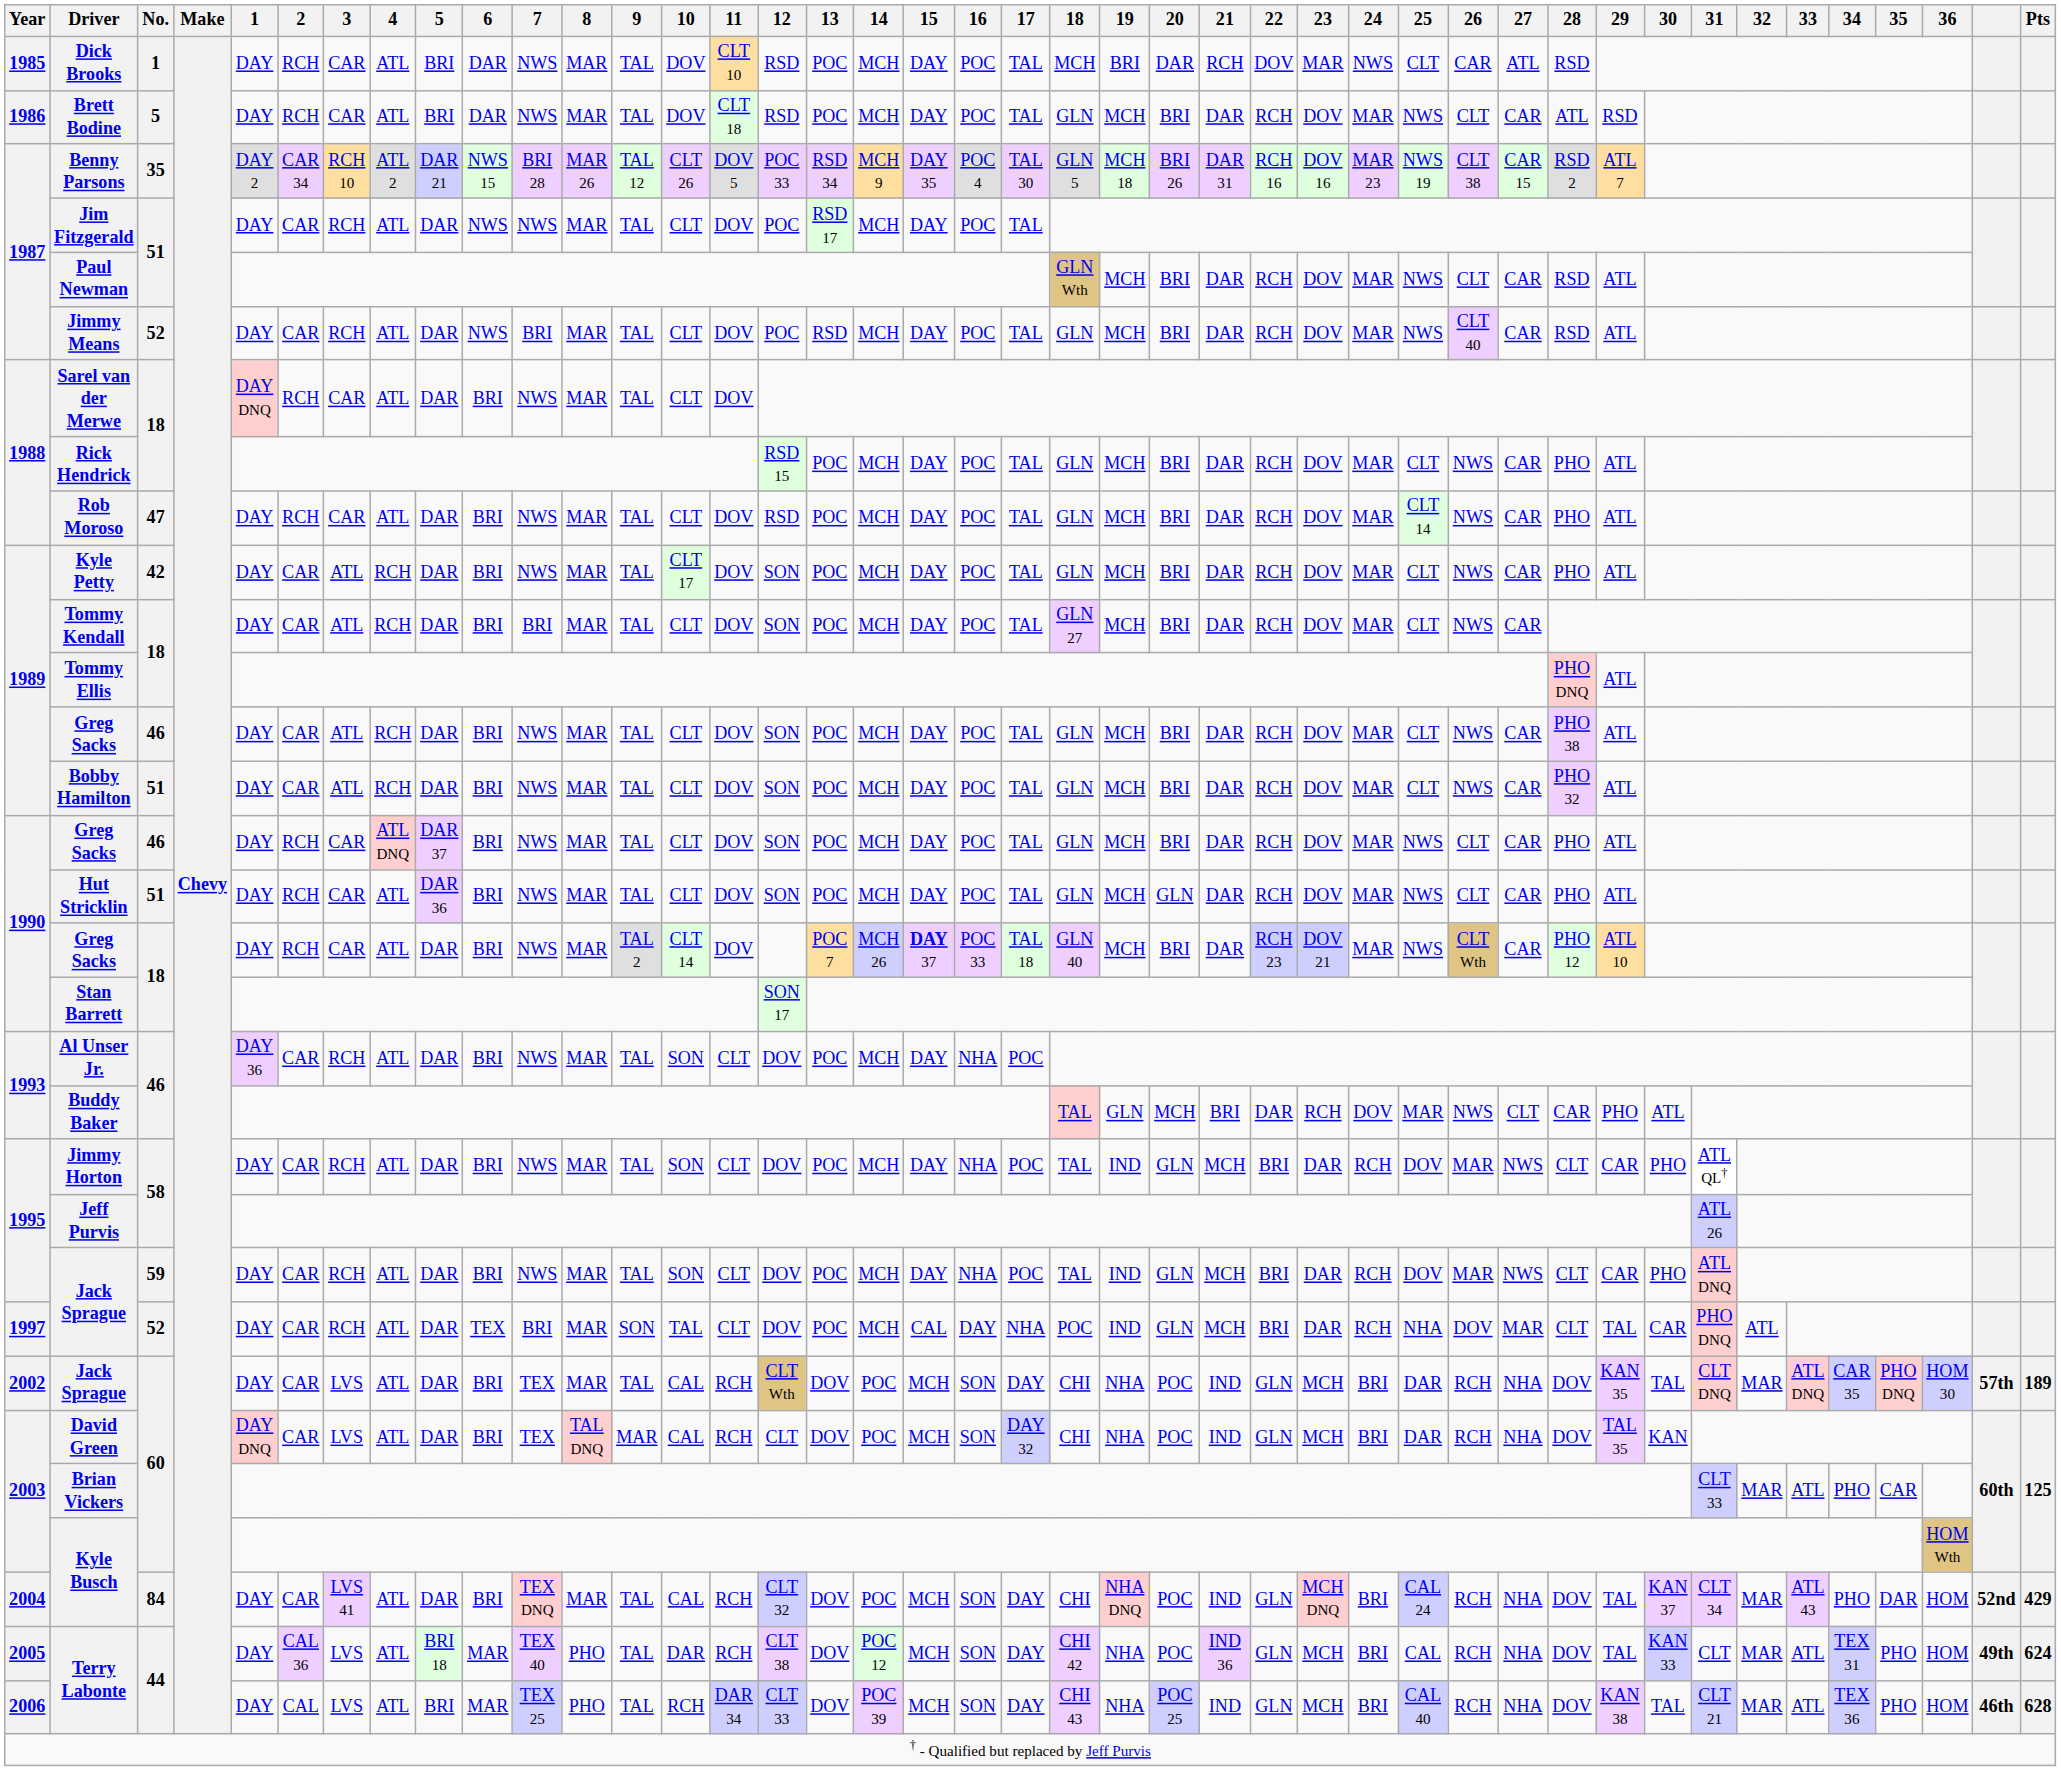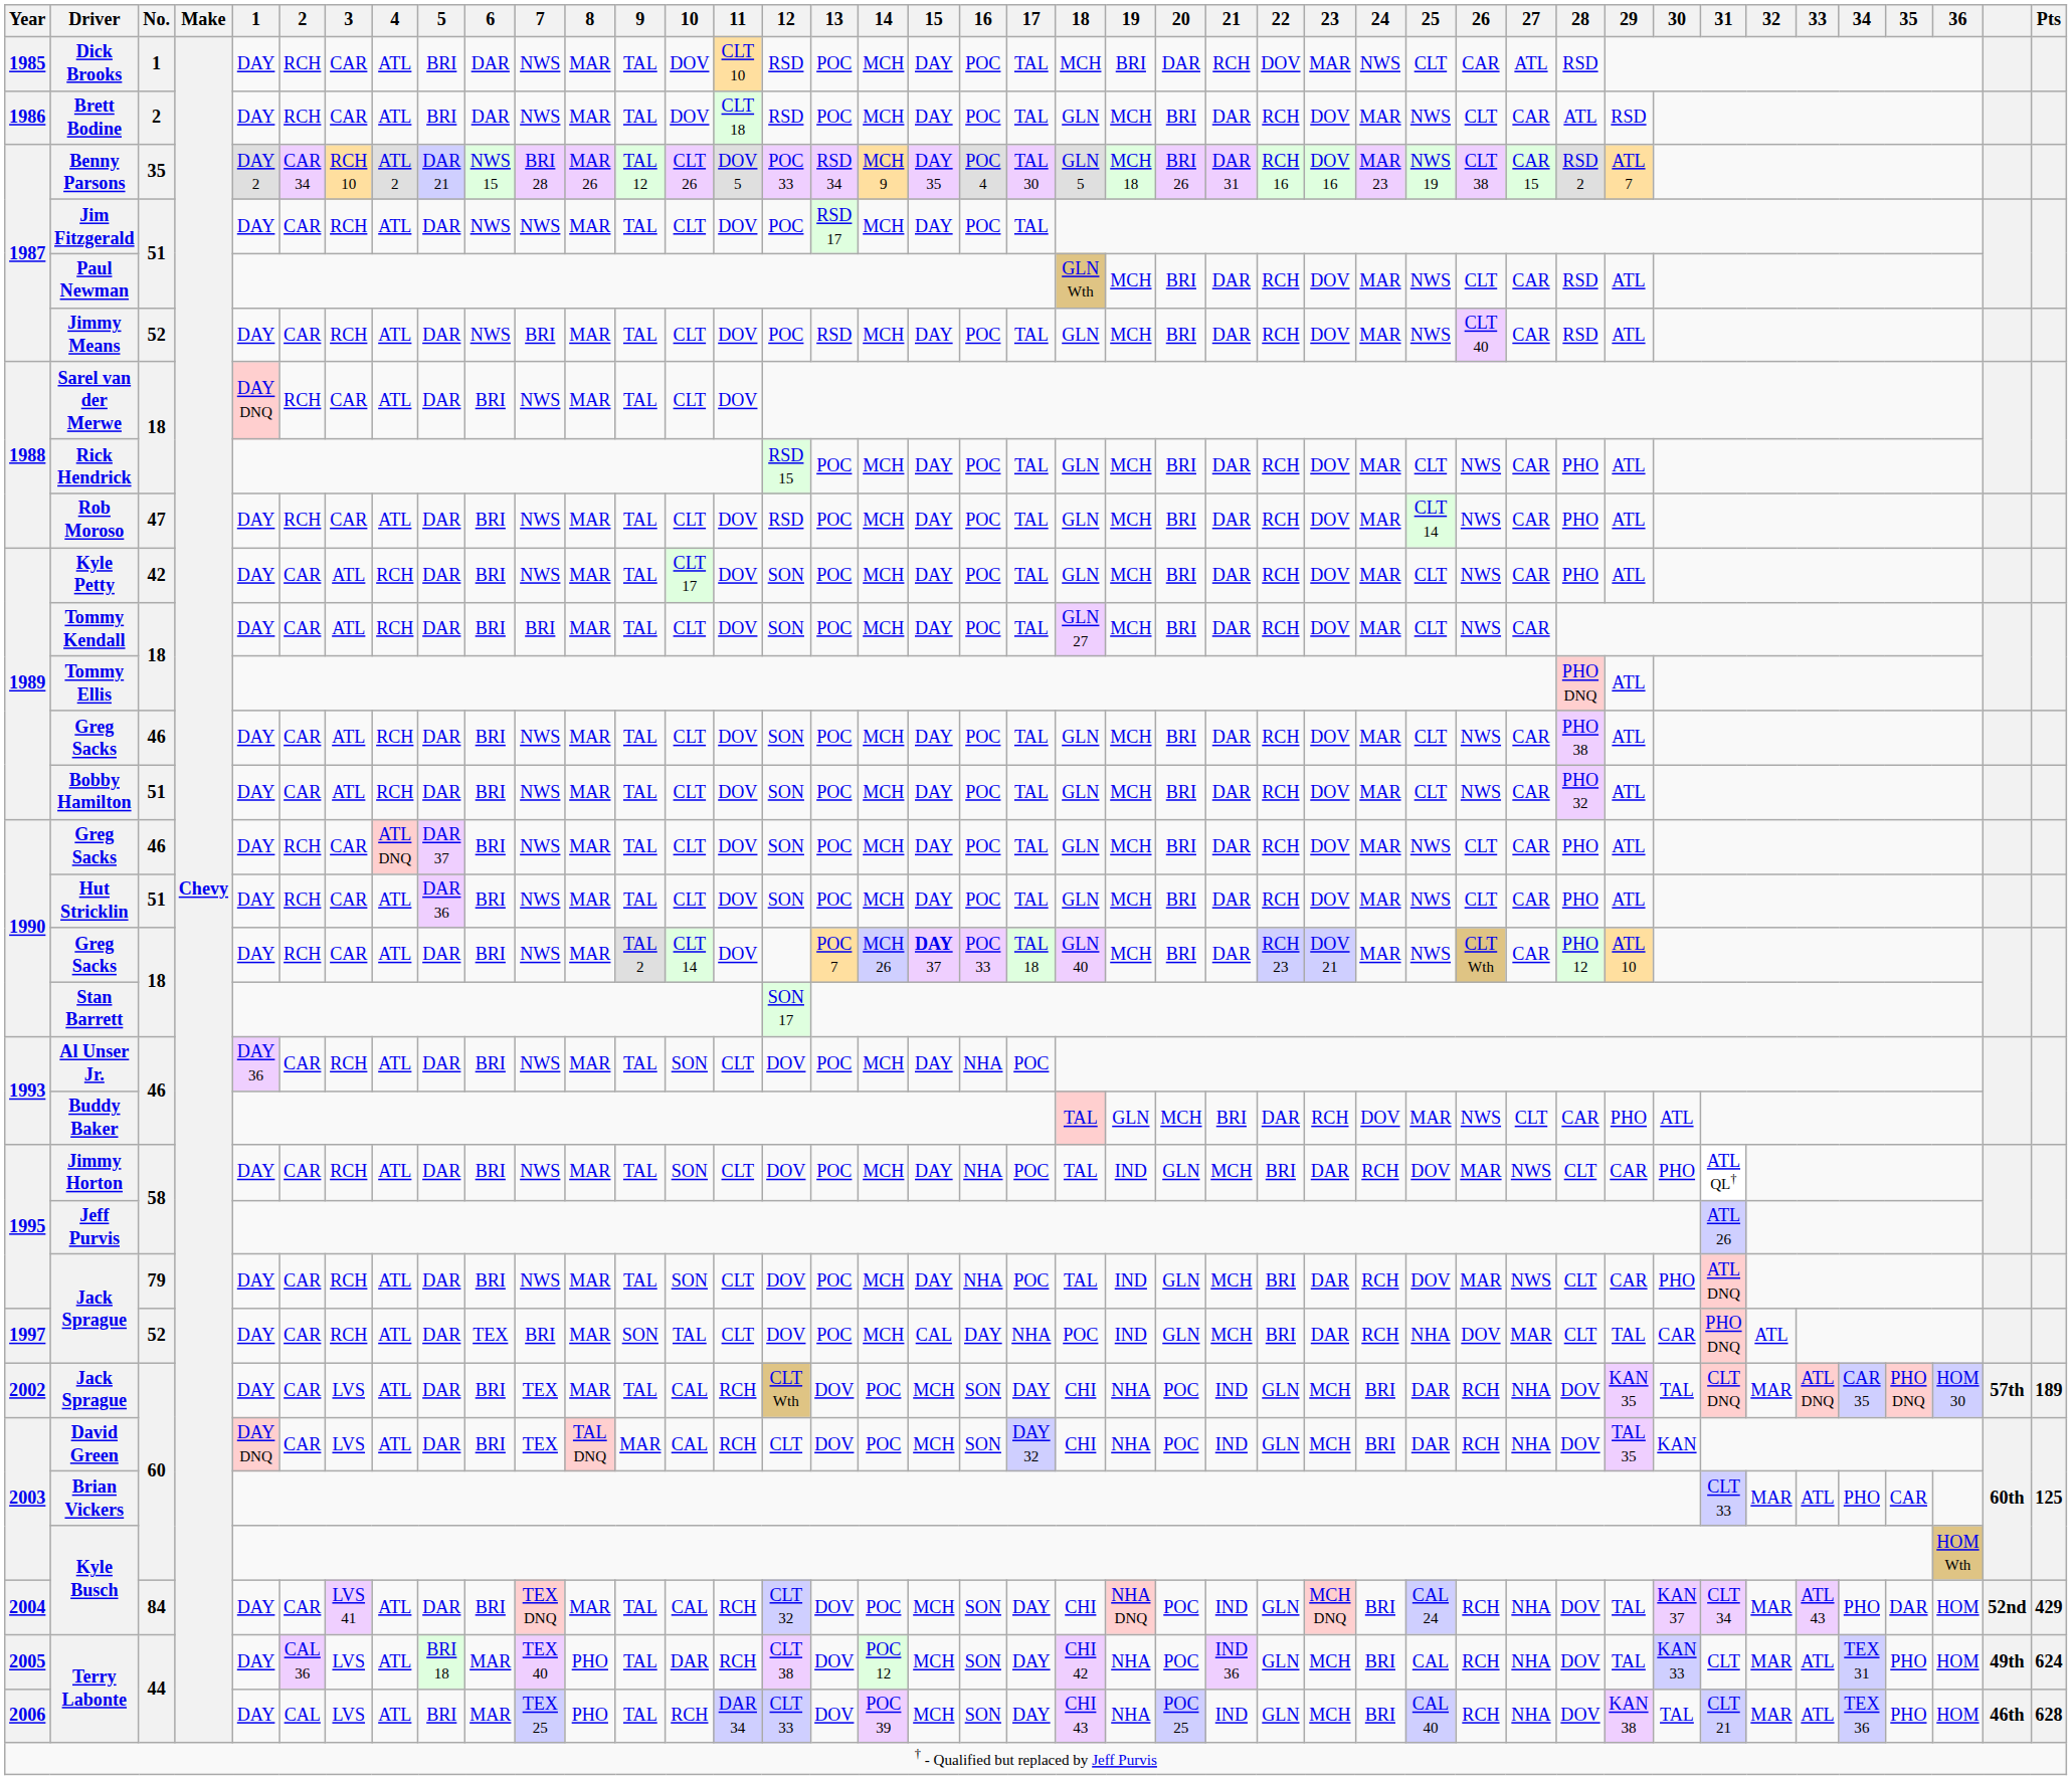Brett Bodine | No.: 5 -> 2
Hut Stricklin | 20: GLN -> BRI
1995 / Jack Sprague | No.: 59 -> 79
